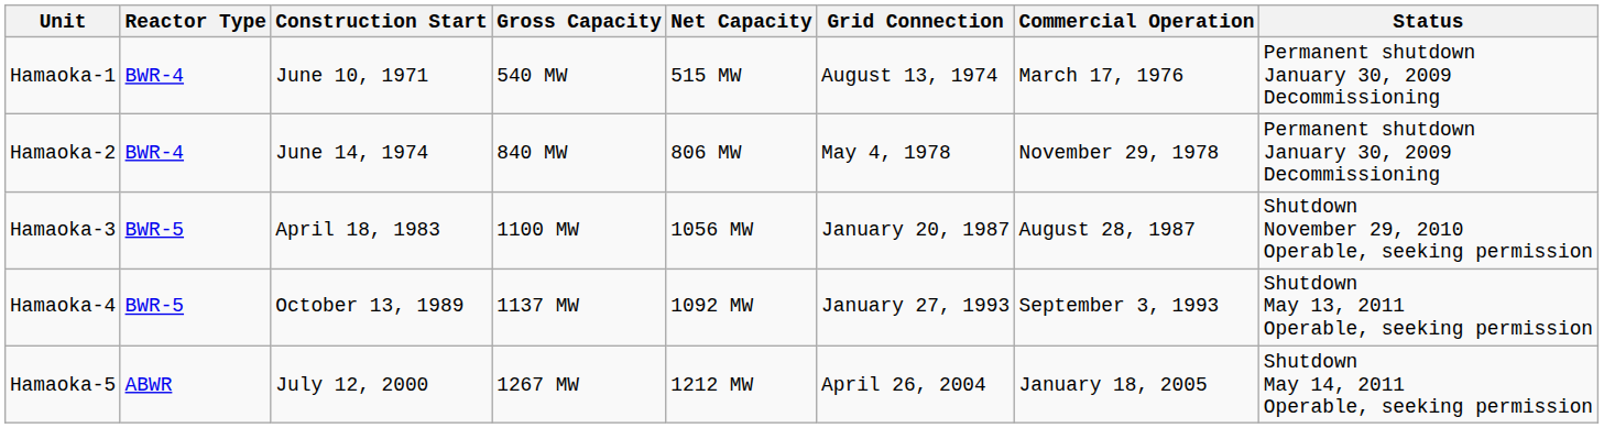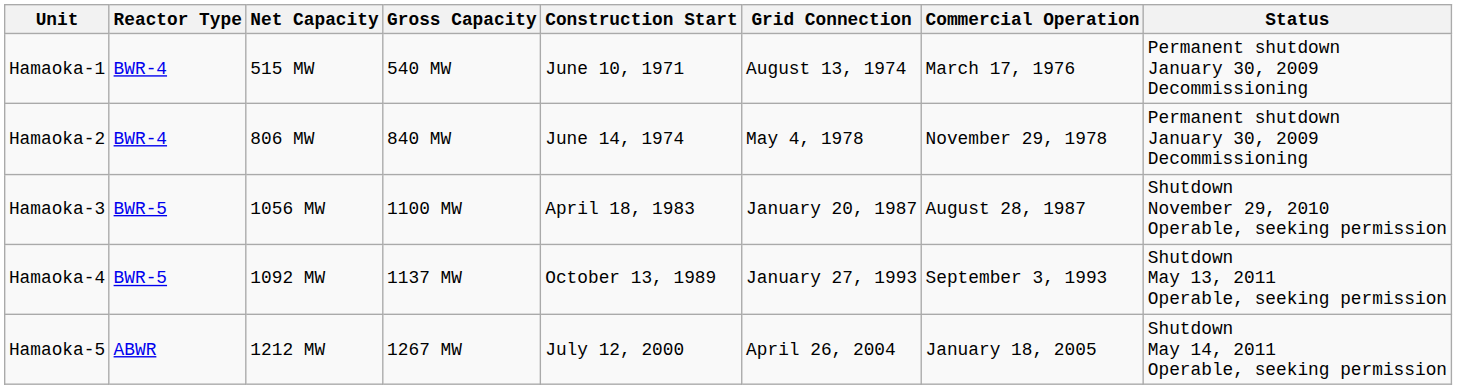columns swapped: Net Capacity <-> Construction Start
